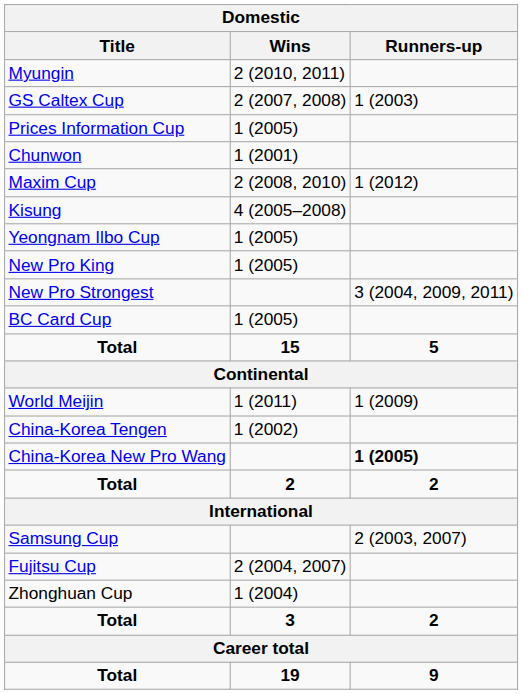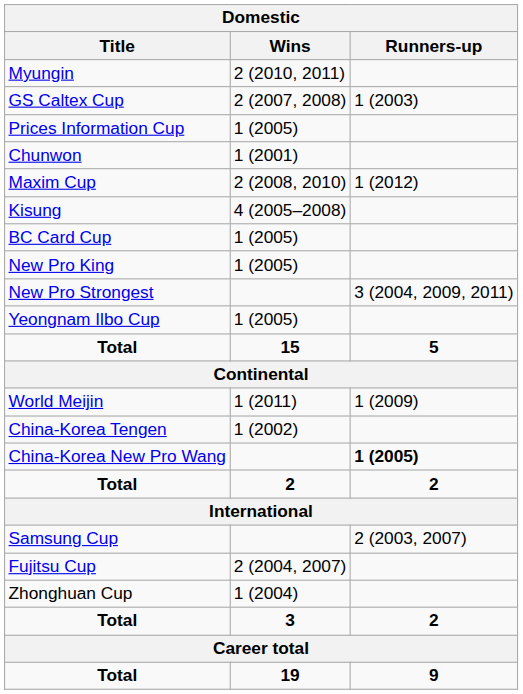rows swapped: BC Card Cup <-> Yeongnam Ilbo Cup
